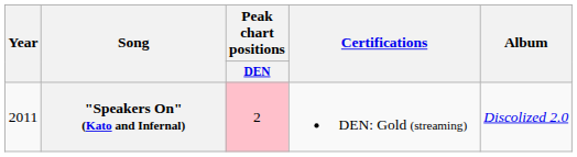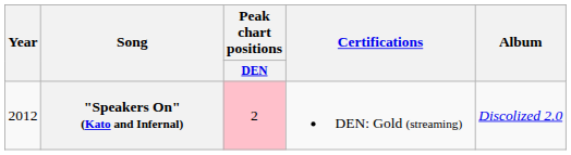"Speakers On" (Kato and Infernal) | Year: 2011 -> 2012
